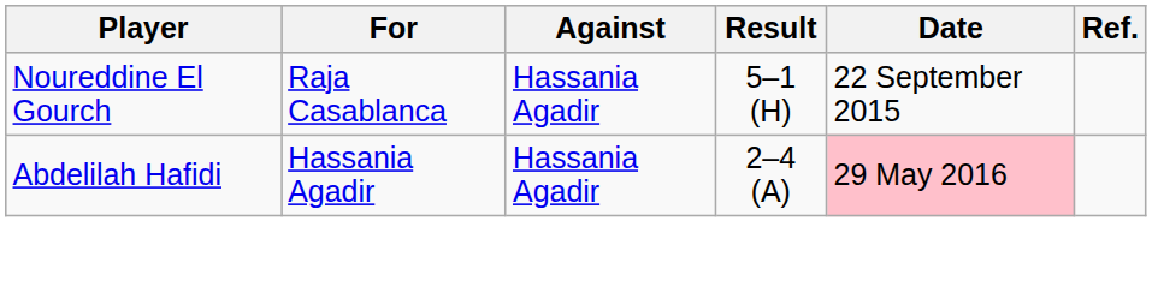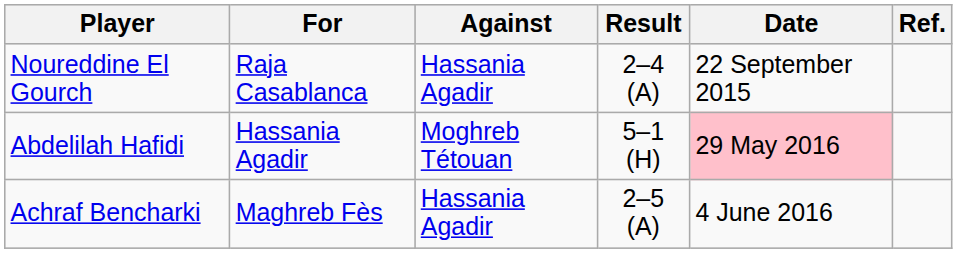Noureddine El Gourch | Result: 5–1 (H) -> 2–4 (A)
Abdelilah Hafidi | Against: Hassania Agadir -> Moghreb Tétouan
Abdelilah Hafidi | Result: 2–4 (A) -> 5–1 (H)
+ row: Achraf Bencharki | Maghreb Fès | Hassania Agadir | 2–5 (A) | 4 June 2016
